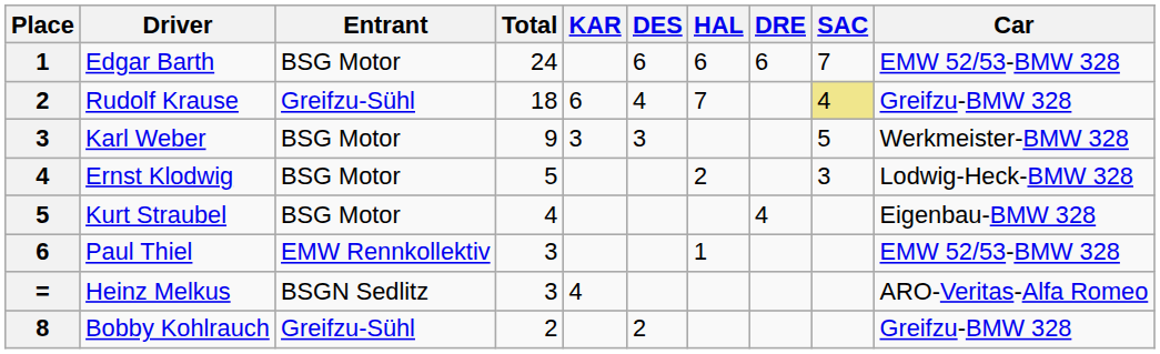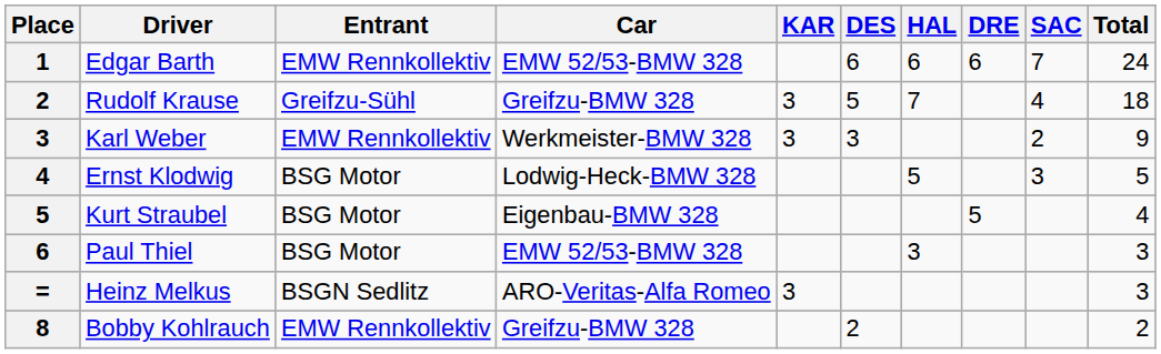columns swapped: Car <-> Total
Edgar Barth | Entrant: BSG Motor -> EMW Rennkollektiv
Rudolf Krause | KAR: 6 -> 3
Rudolf Krause | DES: 4 -> 5
Rudolf Krause | SAC: khaki background -> no background
Karl Weber | Entrant: BSG Motor -> EMW Rennkollektiv
Karl Weber | SAC: 5 -> 2
Ernst Klodwig | HAL: 2 -> 5
Kurt Straubel | DRE: 4 -> 5
Paul Thiel | Entrant: EMW Rennkollektiv -> BSG Motor
Paul Thiel | HAL: 1 -> 3
Heinz Melkus | KAR: 4 -> 3
Bobby Kohlrauch | Entrant: Greifzu-Sühl -> EMW Rennkollektiv
